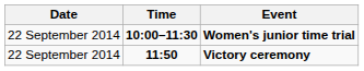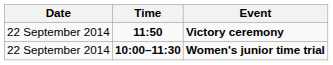rows swapped: Women's junior time trial <-> Victory ceremony
